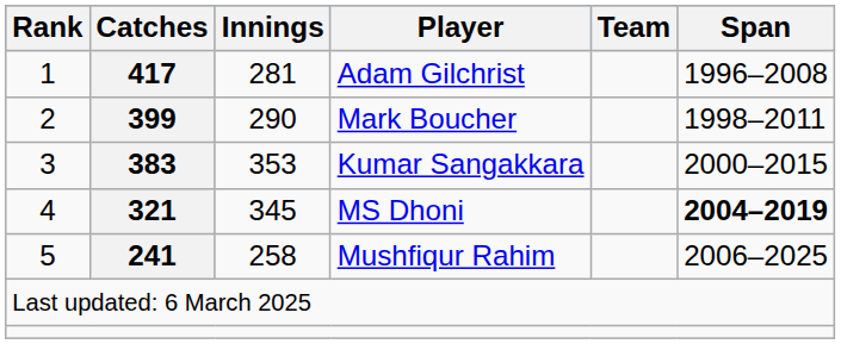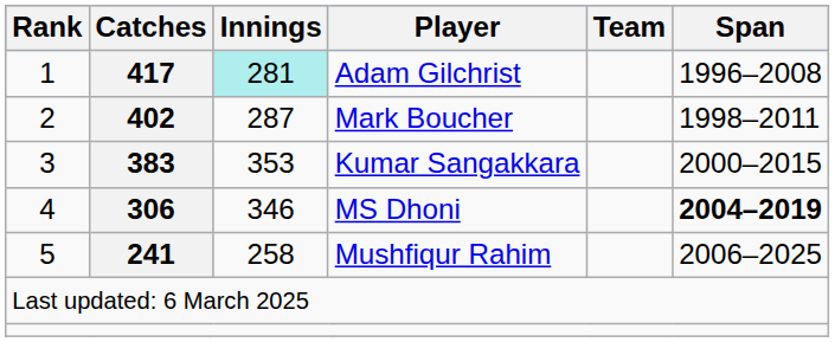Adam Gilchrist | Innings: no background -> paleturquoise background
Mark Boucher | Catches: 399 -> 402
Mark Boucher | Innings: 290 -> 287
MS Dhoni | Catches: 321 -> 306
MS Dhoni | Innings: 345 -> 346
